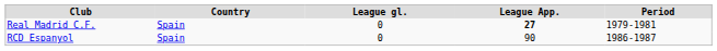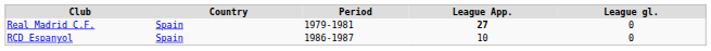columns swapped: Period <-> League gl.
RCD Espanyol | League App.: 90 -> 10
